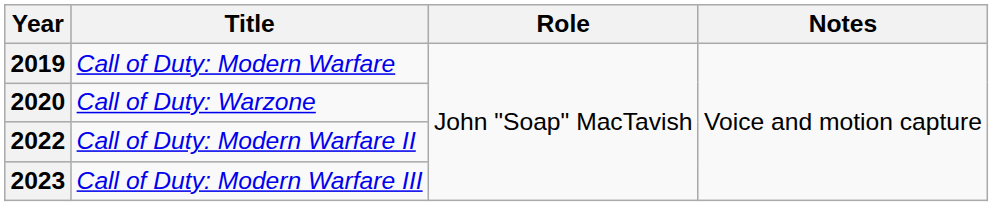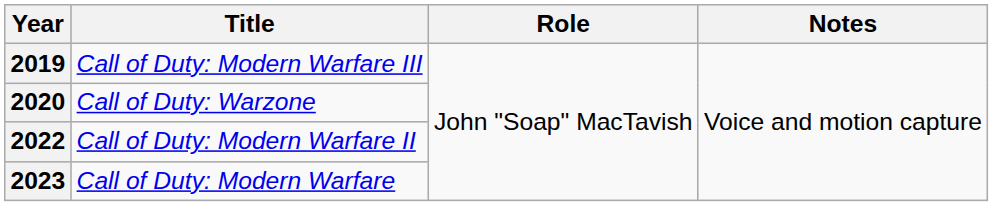2019 | Title: Call of Duty: Modern Warfare -> Call of Duty: Modern Warfare III
2023 | Title: Call of Duty: Modern Warfare III -> Call of Duty: Modern Warfare
